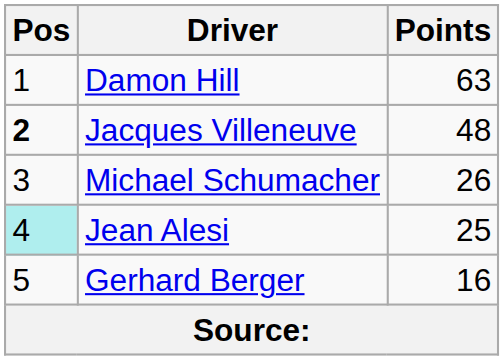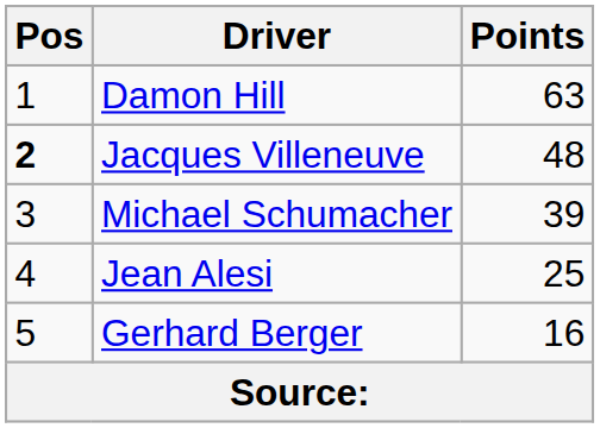Michael Schumacher | Points: 26 -> 39
Jean Alesi | Pos: paleturquoise background -> no background
